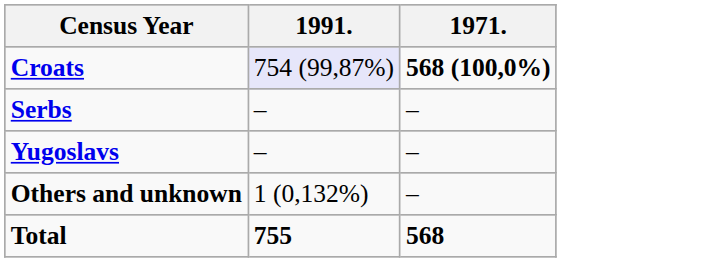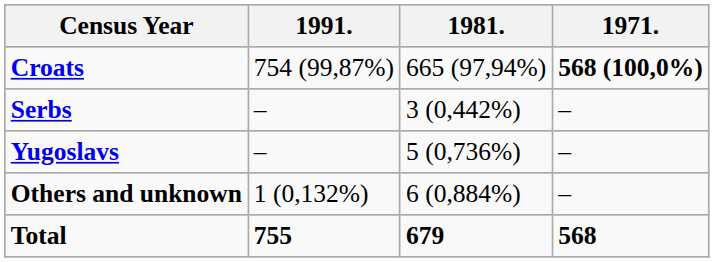+ column: 1981. | 665 (97,94%) | 3 (0,442%) | 5 (0,736%) | 6 (0,884%) | 679
Croats | 1991.: lavender background -> no background
